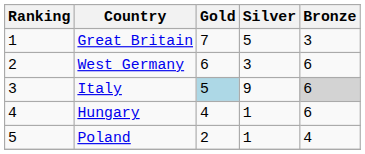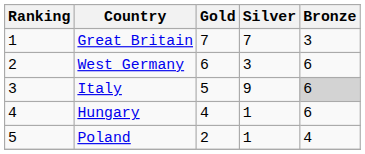Great Britain | Silver: 5 -> 7
Italy | Gold: lightblue background -> no background
